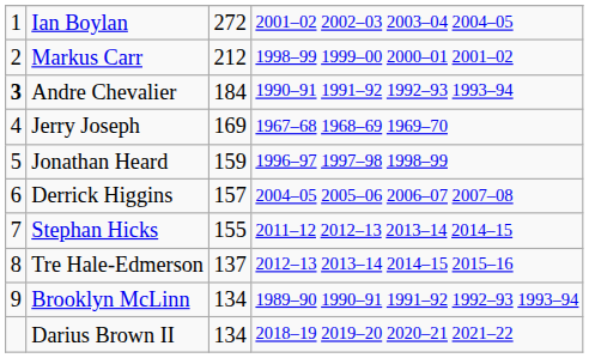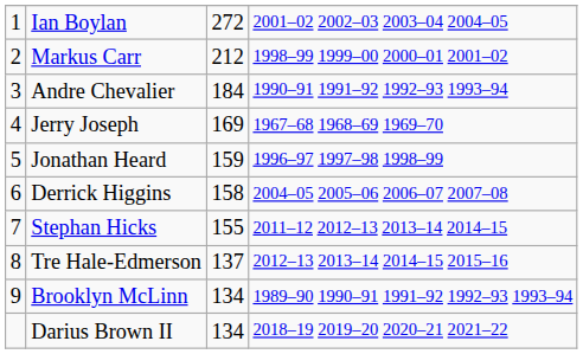Andre Chevalier | column 1: bold -> normal
Derrick Higgins | column 3: 157 -> 158
